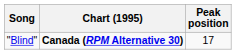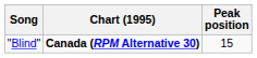"Blind" | Peak position: 17 -> 15
